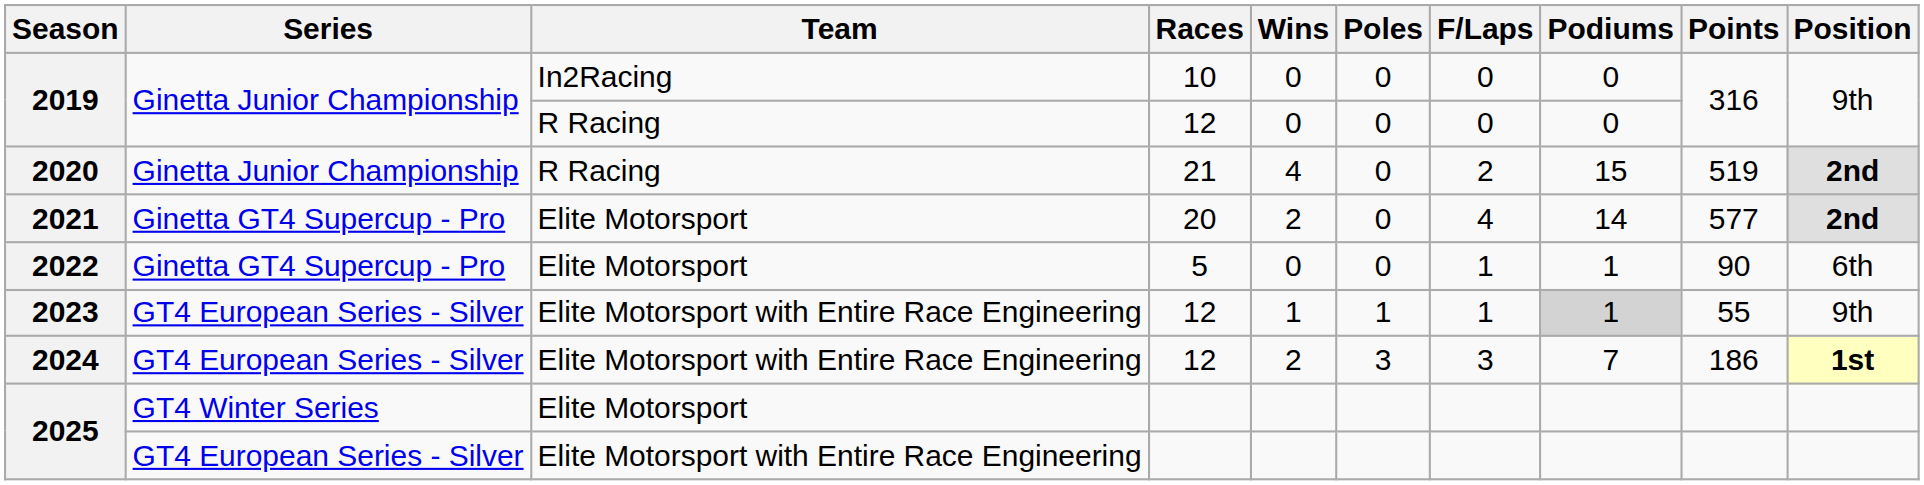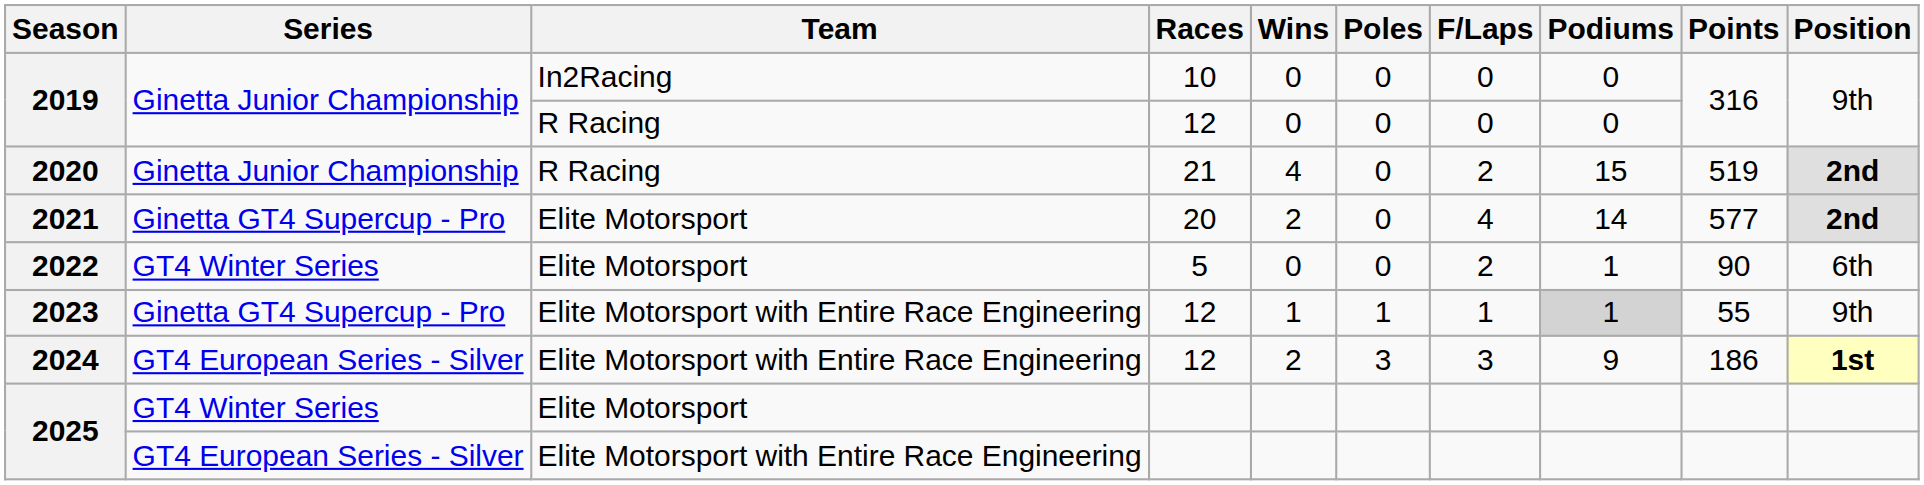2022 | Series: Ginetta GT4 Supercup - Pro -> GT4 Winter Series
2022 | F/Laps: 1 -> 2
2023 | Series: GT4 European Series - Silver -> Ginetta GT4 Supercup - Pro
2024 | Podiums: 7 -> 9
